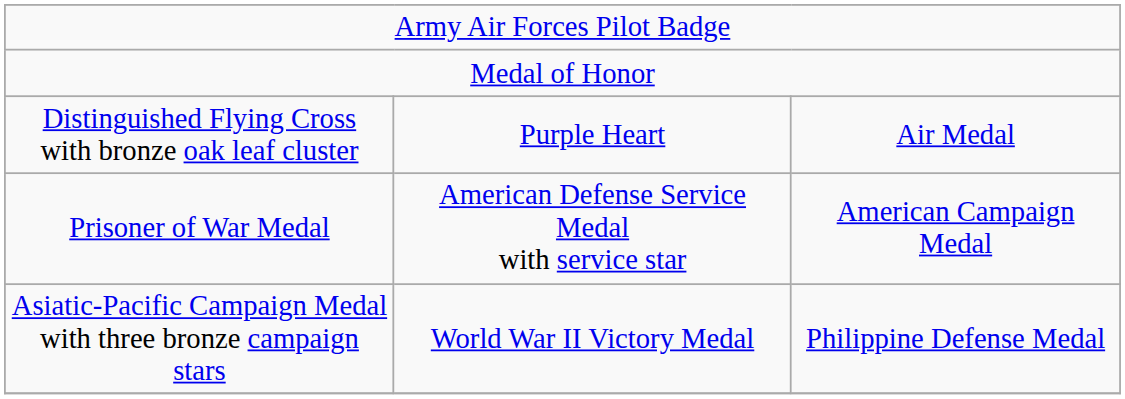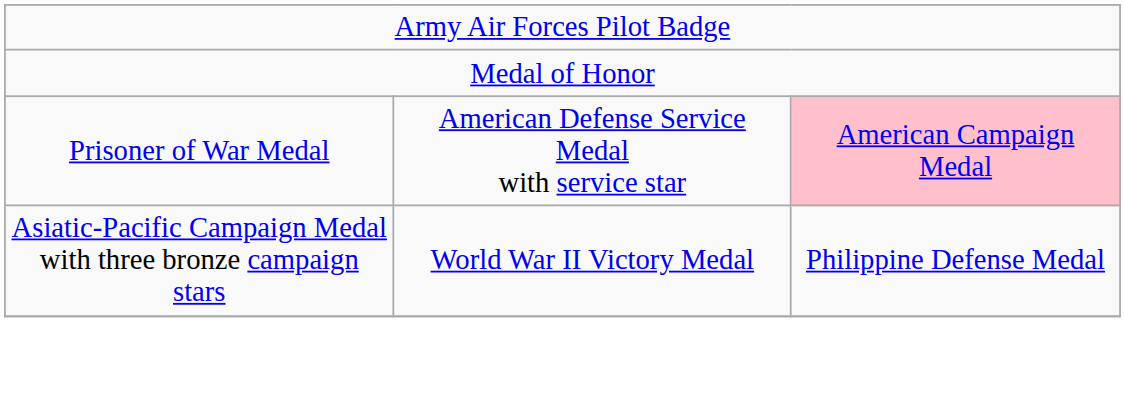- row: Distinguished Flying Cross with bronze oak leaf cluster | Purple Heart | Air Medal
Prisoner of War Medal | column 3: no background -> pink background
